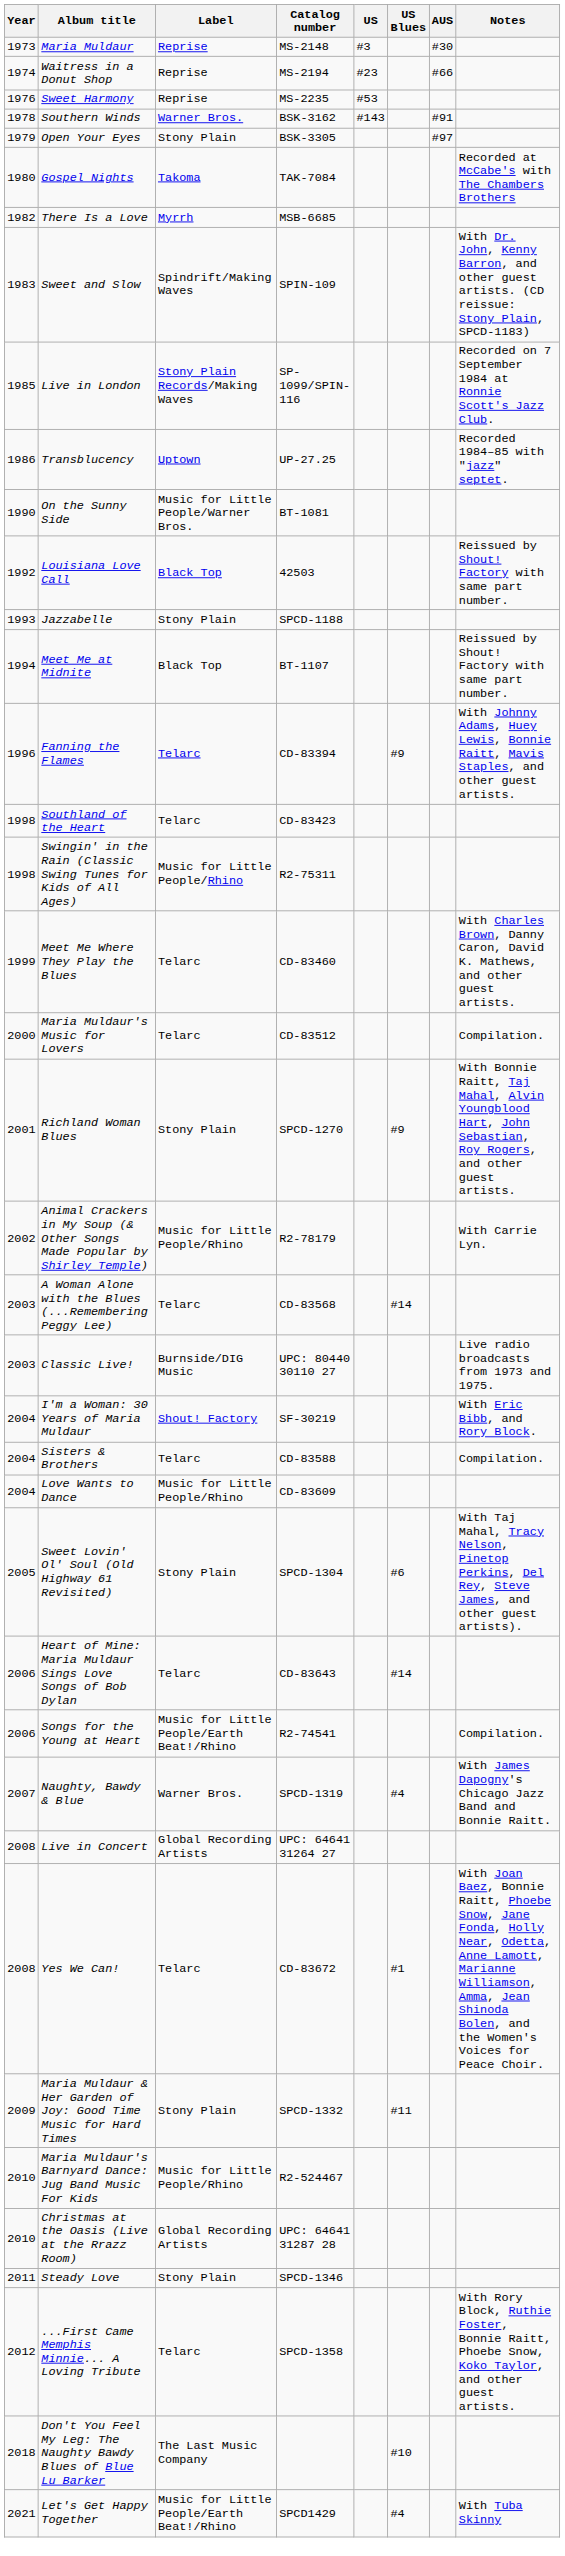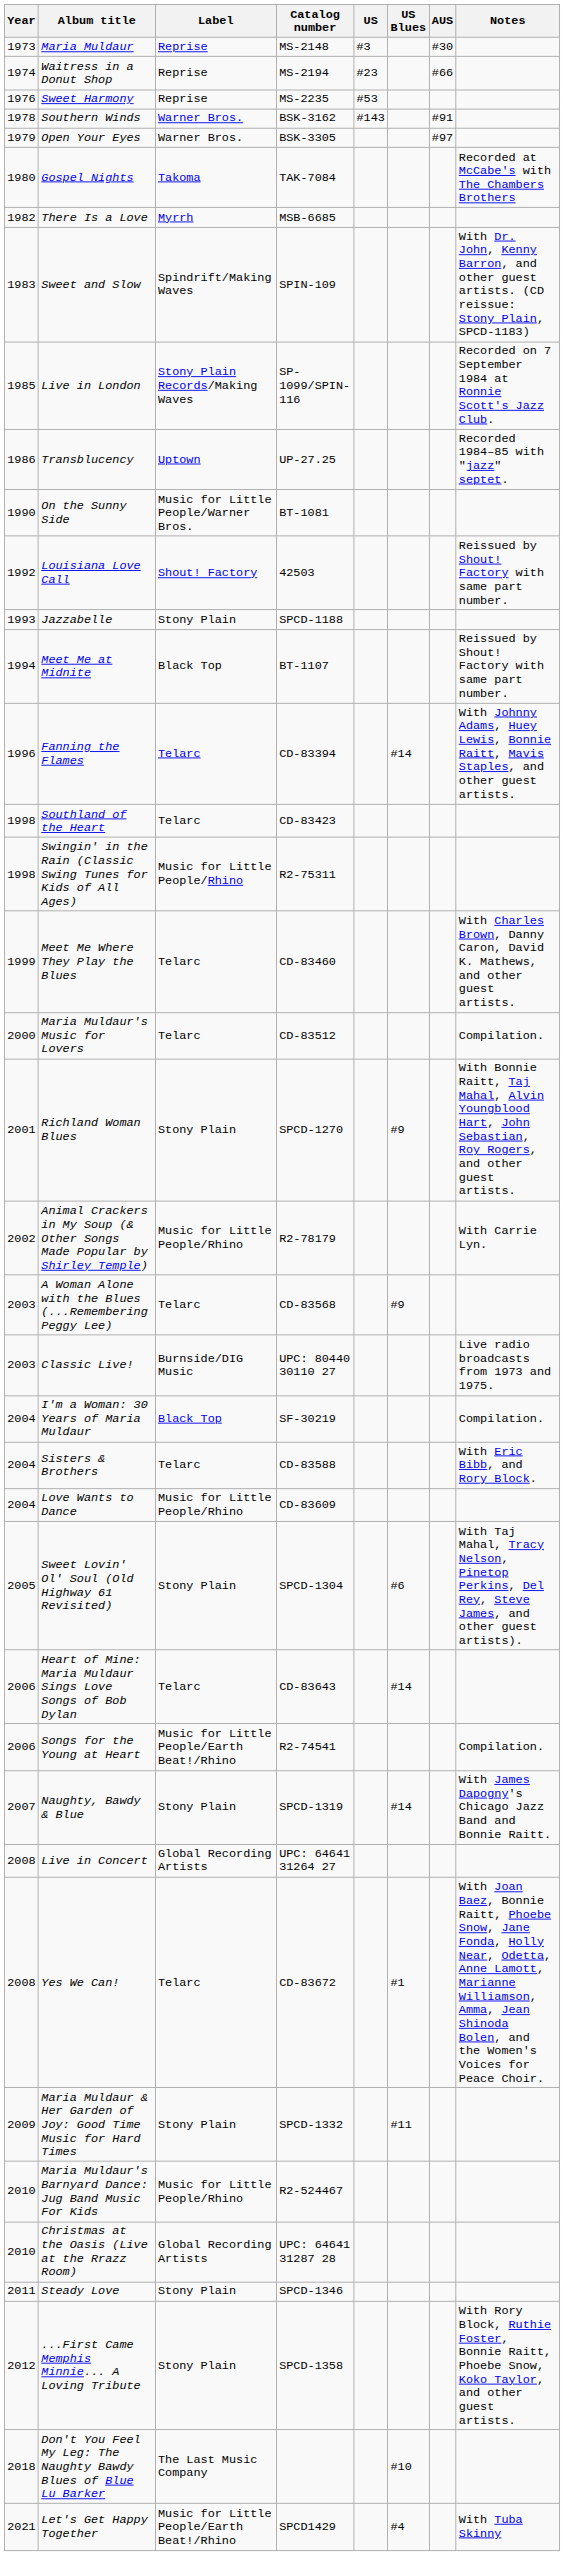Open Your Eyes | Label: Stony Plain -> Warner Bros.
Louisiana Love Call | Label: Black Top -> Shout! Factory
Fanning the Flames | US Blues: #9 -> #14
A Woman Alone with the Blues (...Remembering Peggy Lee) | US Blues: #14 -> #9
I'm a Woman: 30 Years of Maria Muldaur | Label: Shout! Factory -> Black Top
I'm a Woman: 30 Years of Maria Muldaur | Notes: With Eric Bibb, and Rory Block. -> Compilation.
Sisters & Brothers | Notes: Compilation. -> With Eric Bibb, and Rory Block.
Naughty, Bawdy & Blue | Label: Warner Bros. -> Stony Plain
Naughty, Bawdy & Blue | US Blues: #4 -> #14
...First Came Memphis Minnie... A Loving Tribute | Label: Telarc -> Stony Plain
